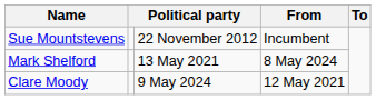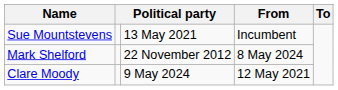Sue Mountstevens | column 3: 22 November 2012 -> 13 May 2021
Mark Shelford | column 3: 13 May 2021 -> 22 November 2012
